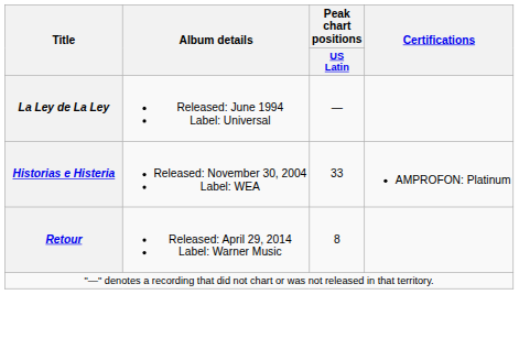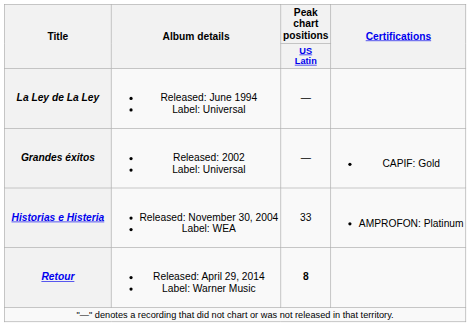+ row: Grandes éxitos | Released: 2002 Label: Universal | — | CAPIF: Gold
Retour | Peak chart positions / US Latin: normal -> bold
